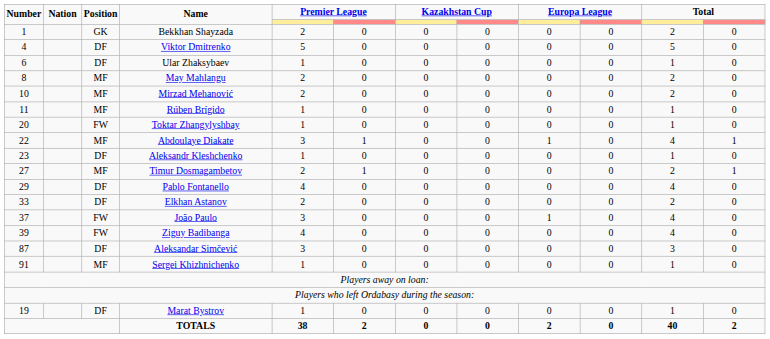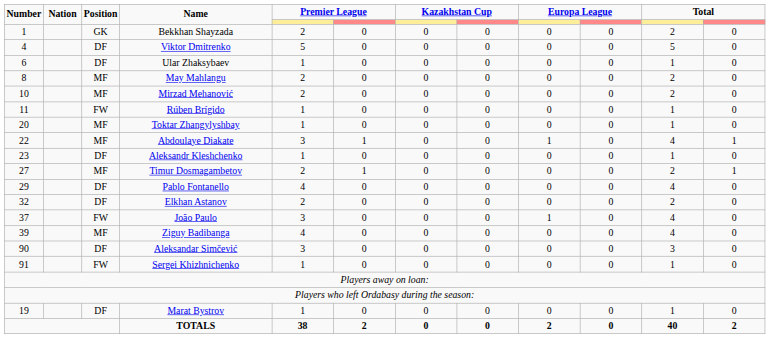Rúben Brígido | Position: MF -> FW
Toktar Zhangylyshbay | Position: FW -> MF
Elkhan Astanov | Number: 33 -> 32
Ziguy Badibanga | Position: FW -> MF
Aleksandar Simčević | Number: 87 -> 90
Sergei Khizhnichenko | Position: MF -> FW
